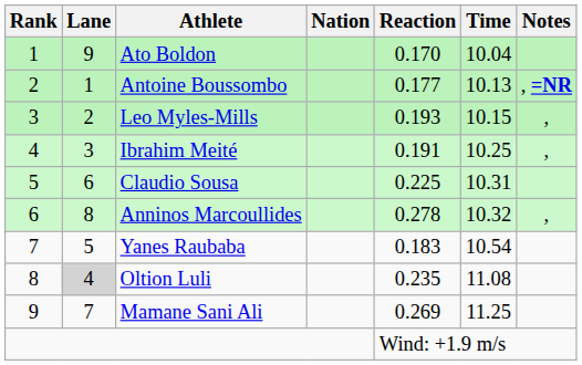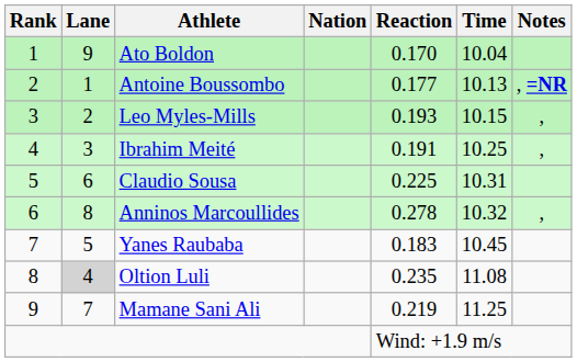Yanes Raubaba | Time: 10.54 -> 10.45
Mamane Sani Ali | Reaction: 0.269 -> 0.219
